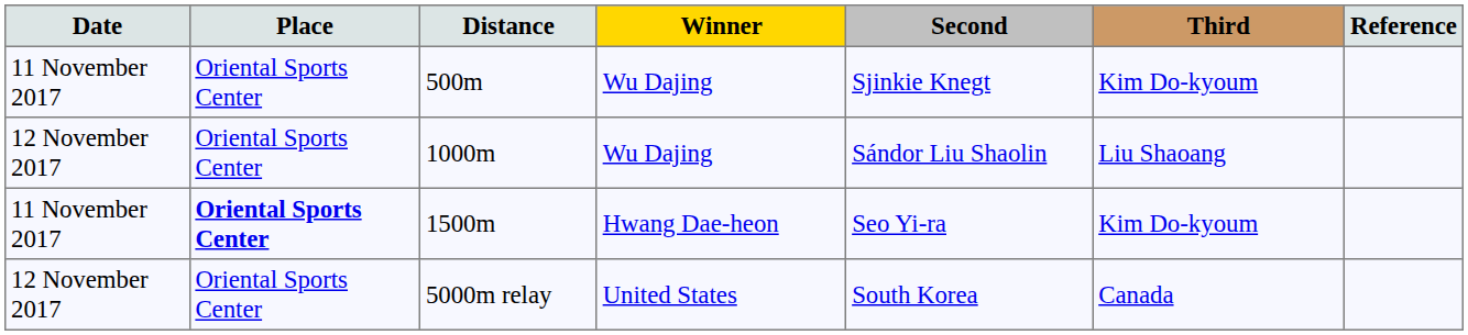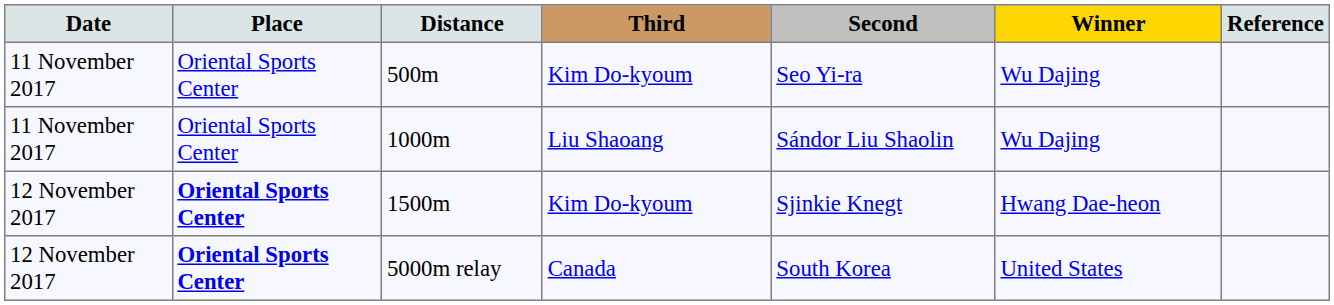columns swapped: Winner <-> Third
500m | Second: Sjinkie Knegt -> Seo Yi-ra
1000m | Date: 12 November 2017 -> 11 November 2017
1500m | Date: 11 November 2017 -> 12 November 2017
1500m | Second: Seo Yi-ra -> Sjinkie Knegt
5000m relay | Place: normal -> bold
